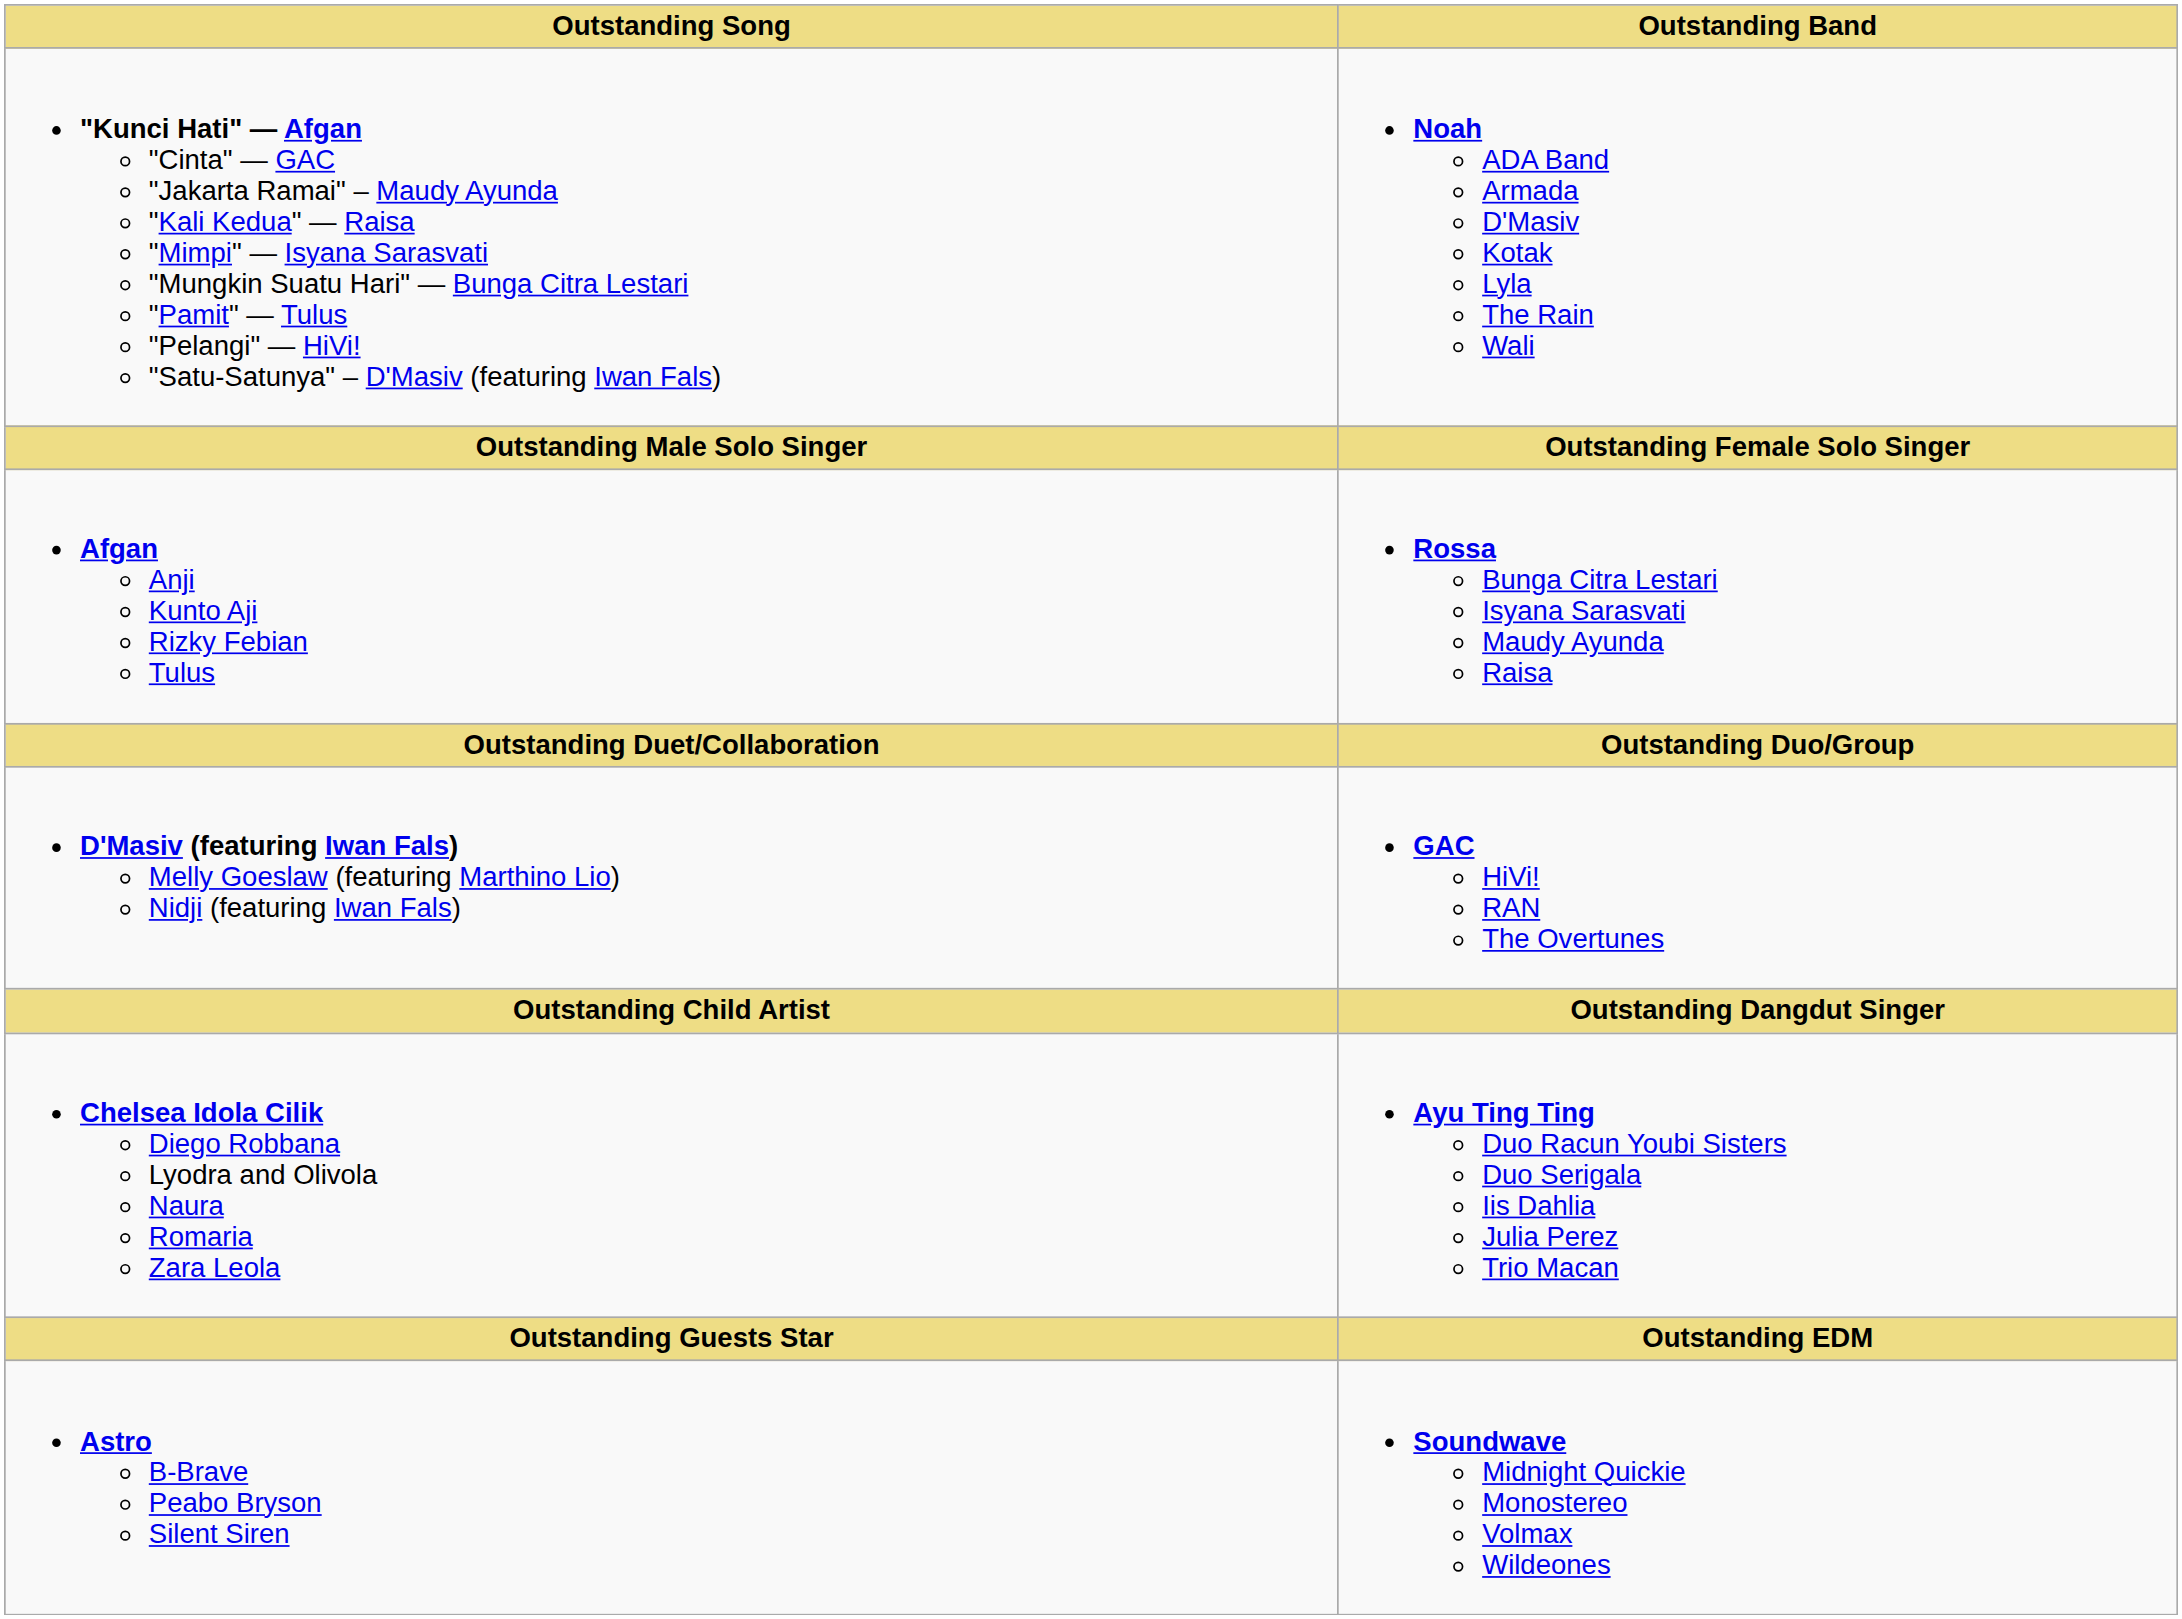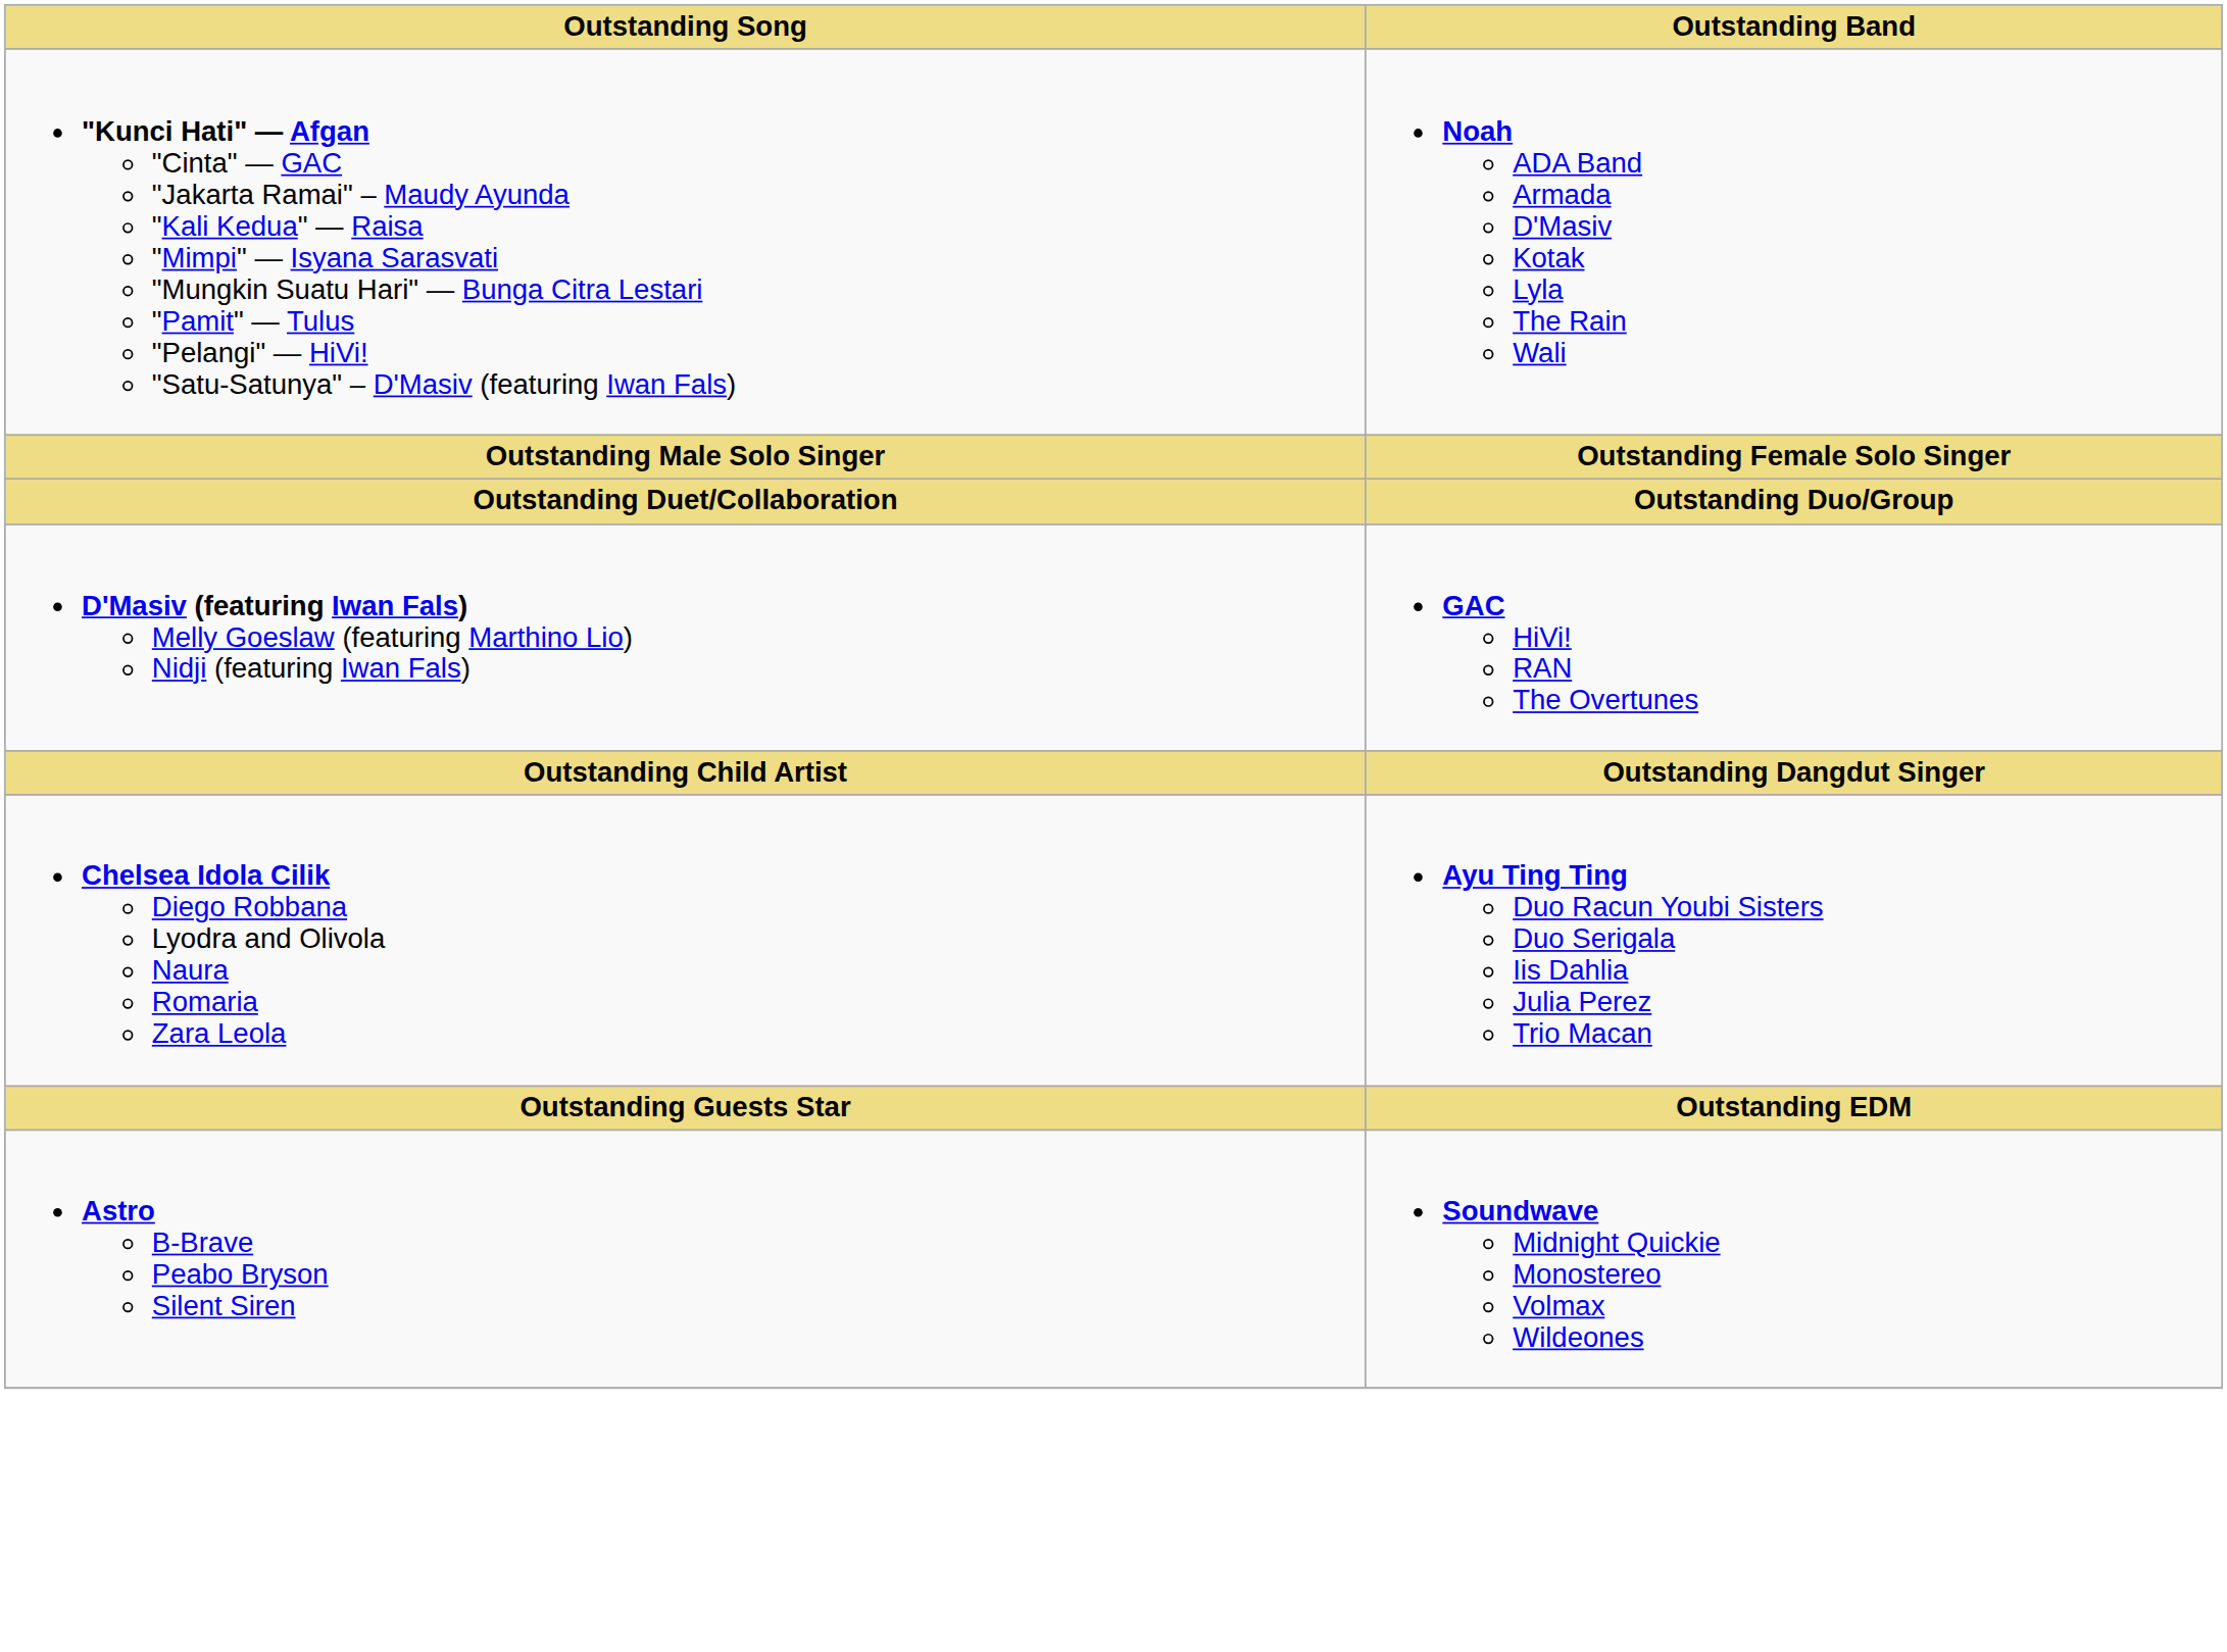- row: Afgan Anji Kunto Aji Rizky Febian Tulus | Rossa Bunga Citra Lestari Isyana Sarasvati Maudy Ayunda Raisa
